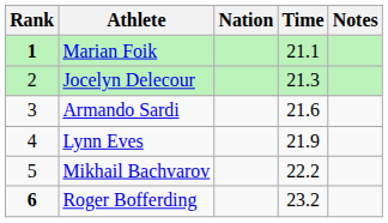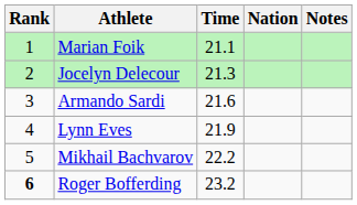columns swapped: Nation <-> Time
Marian Foik | Rank: bold -> normal
